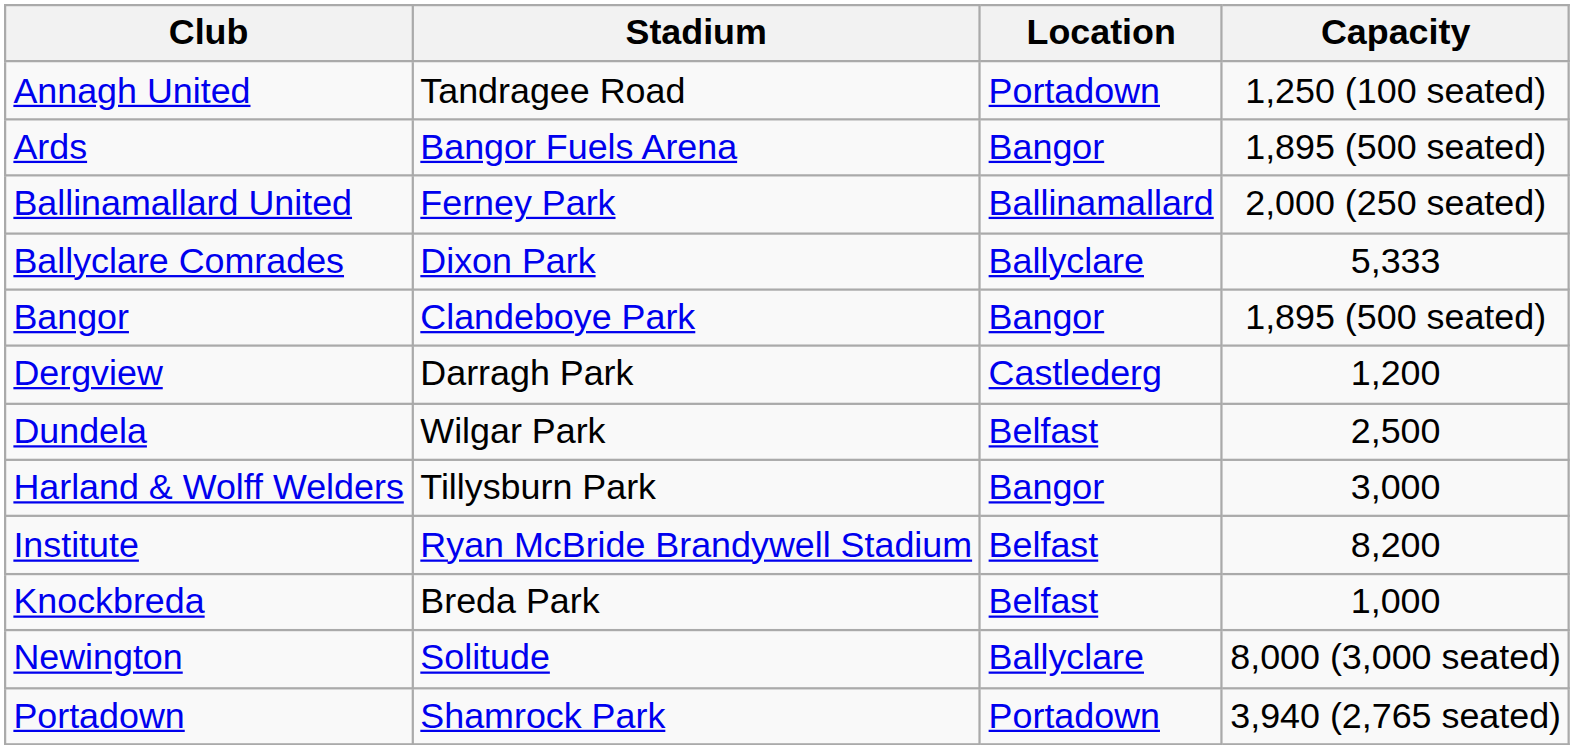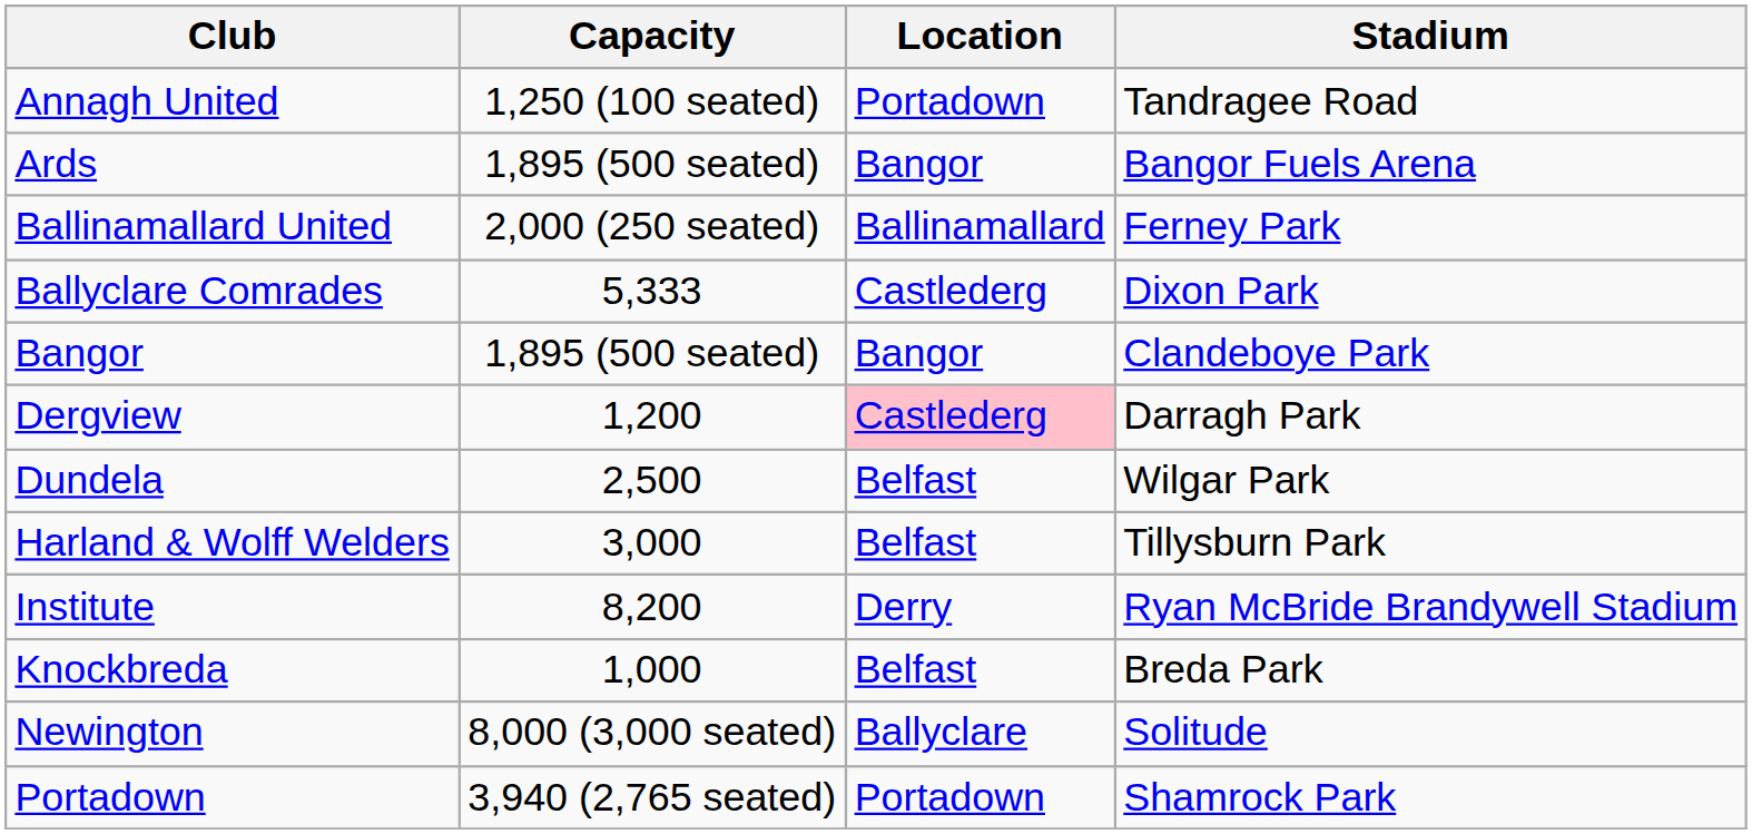columns swapped: Stadium <-> Capacity
Ballyclare Comrades | Location: Ballyclare -> Castlederg
Dergview | Location: no background -> pink background
Harland & Wolff Welders | Location: Bangor -> Belfast
Institute | Location: Belfast -> Derry
